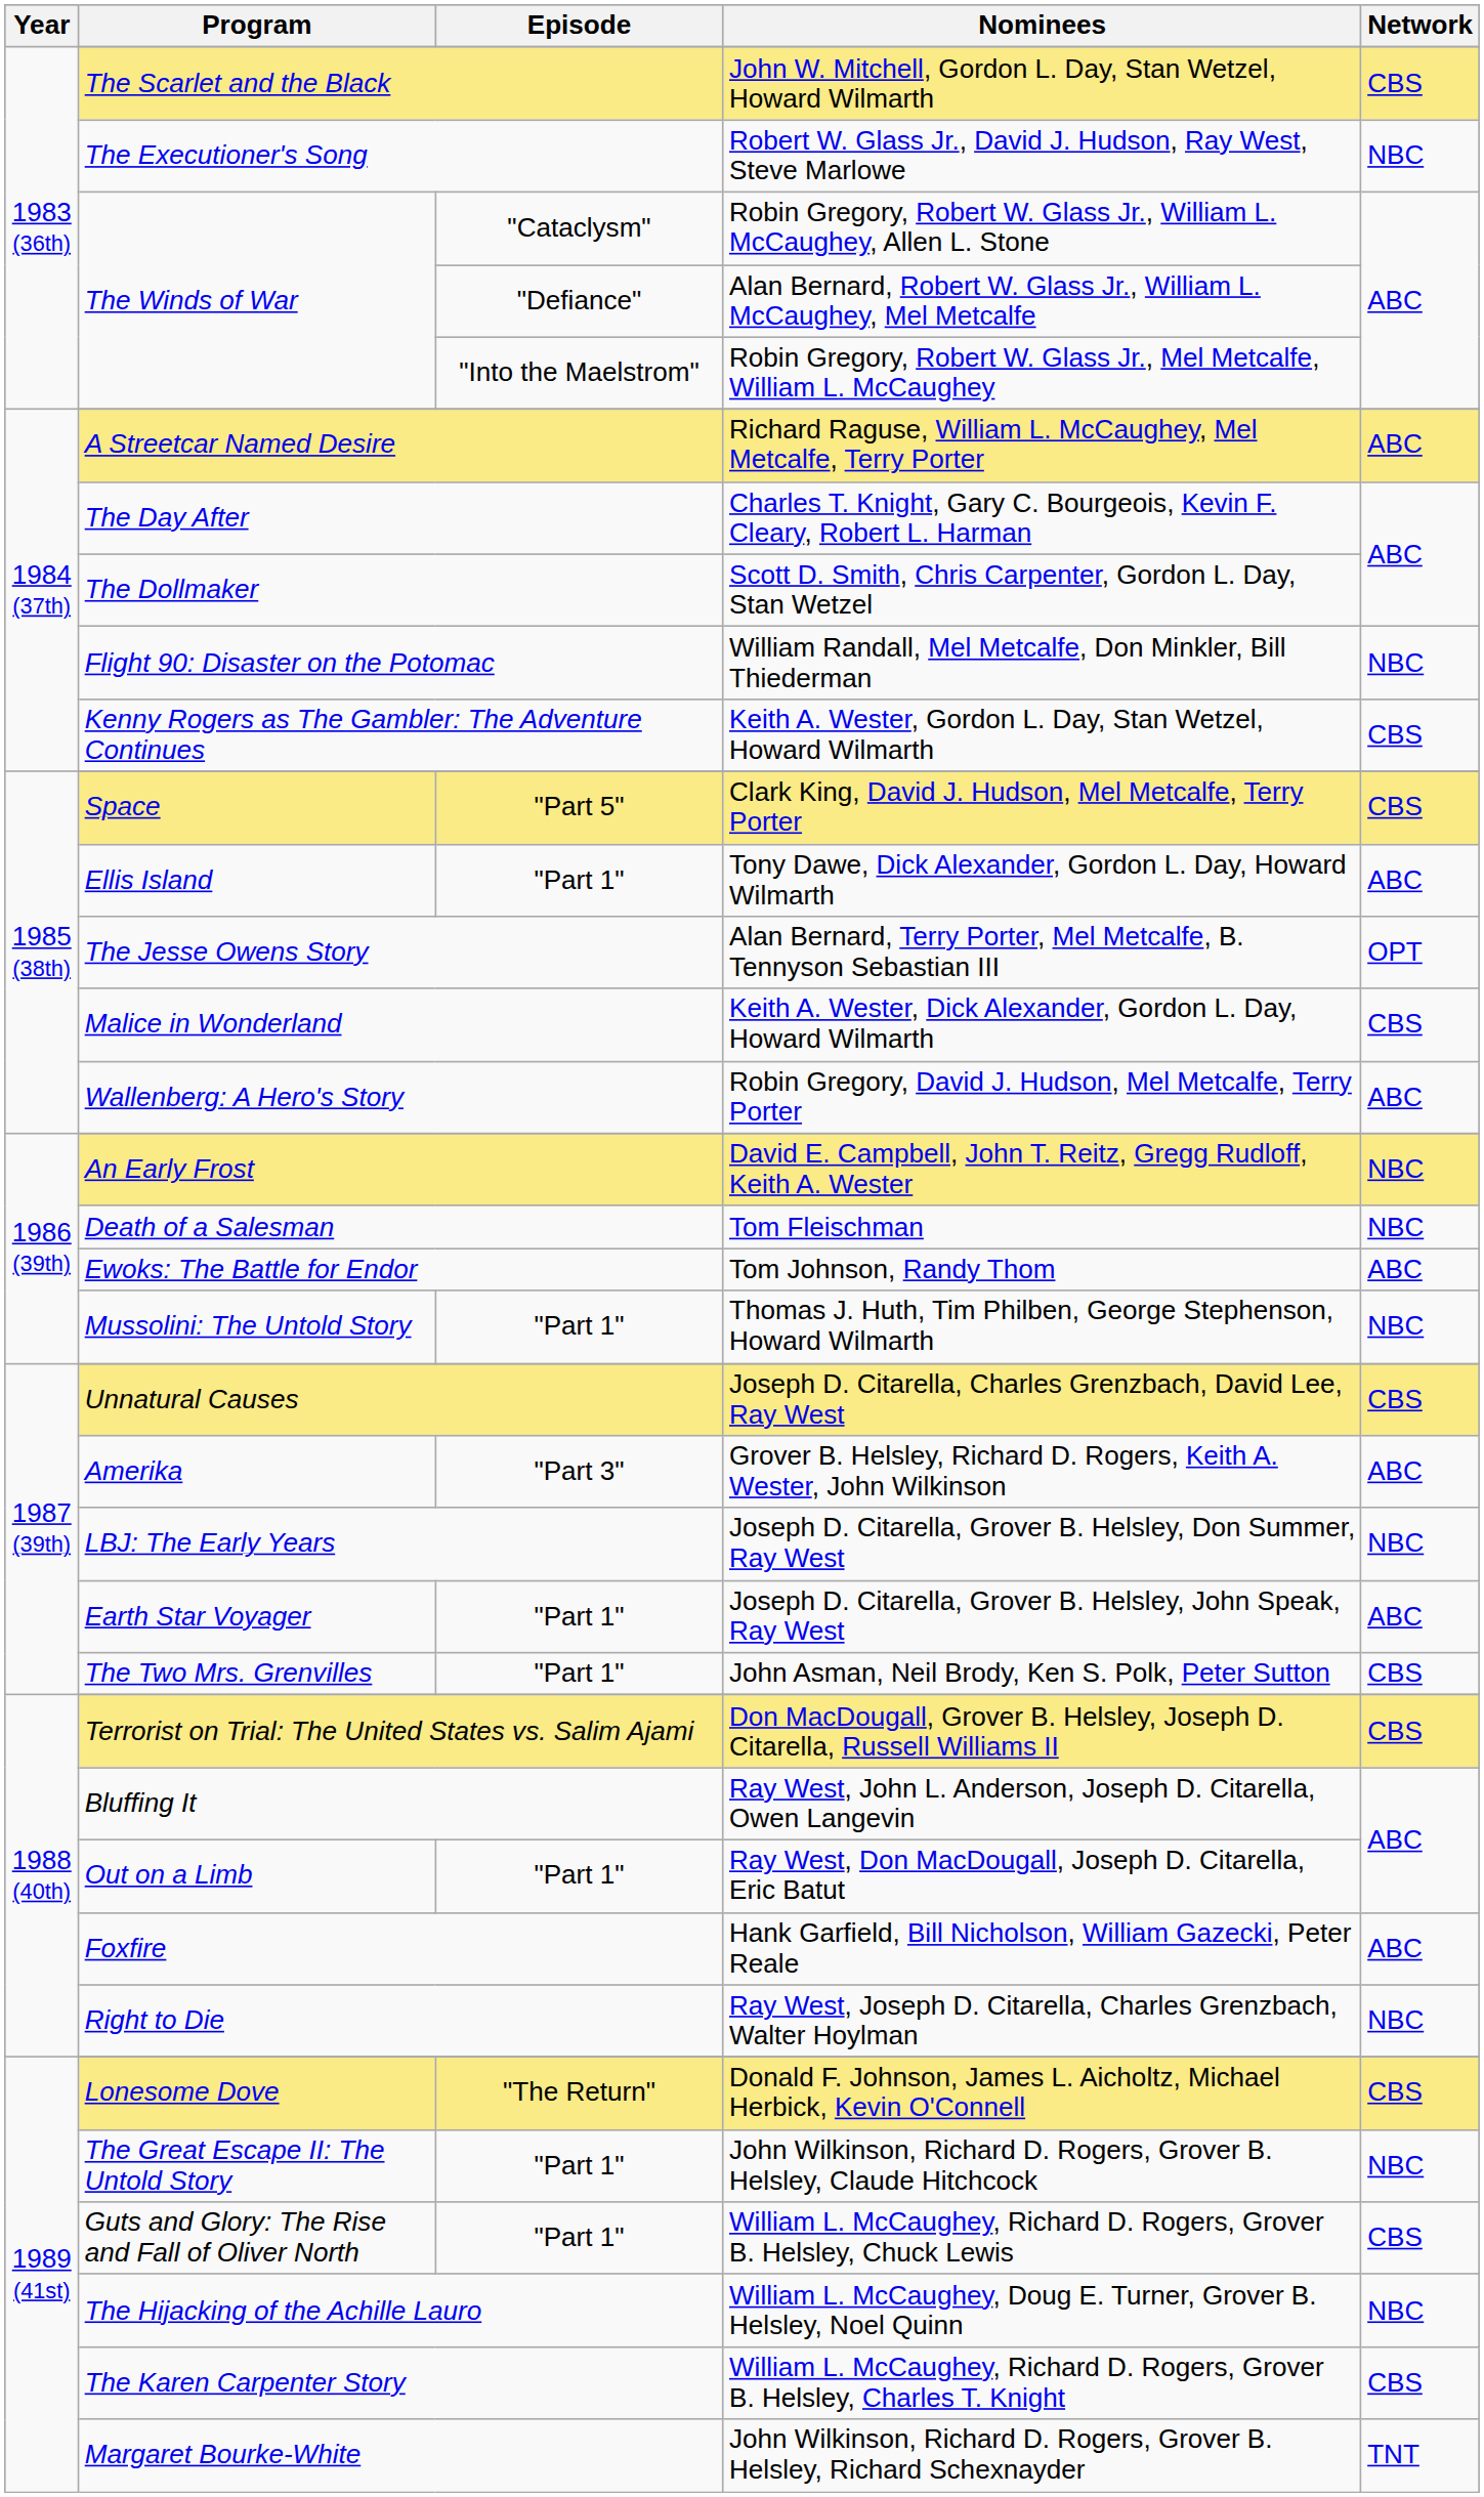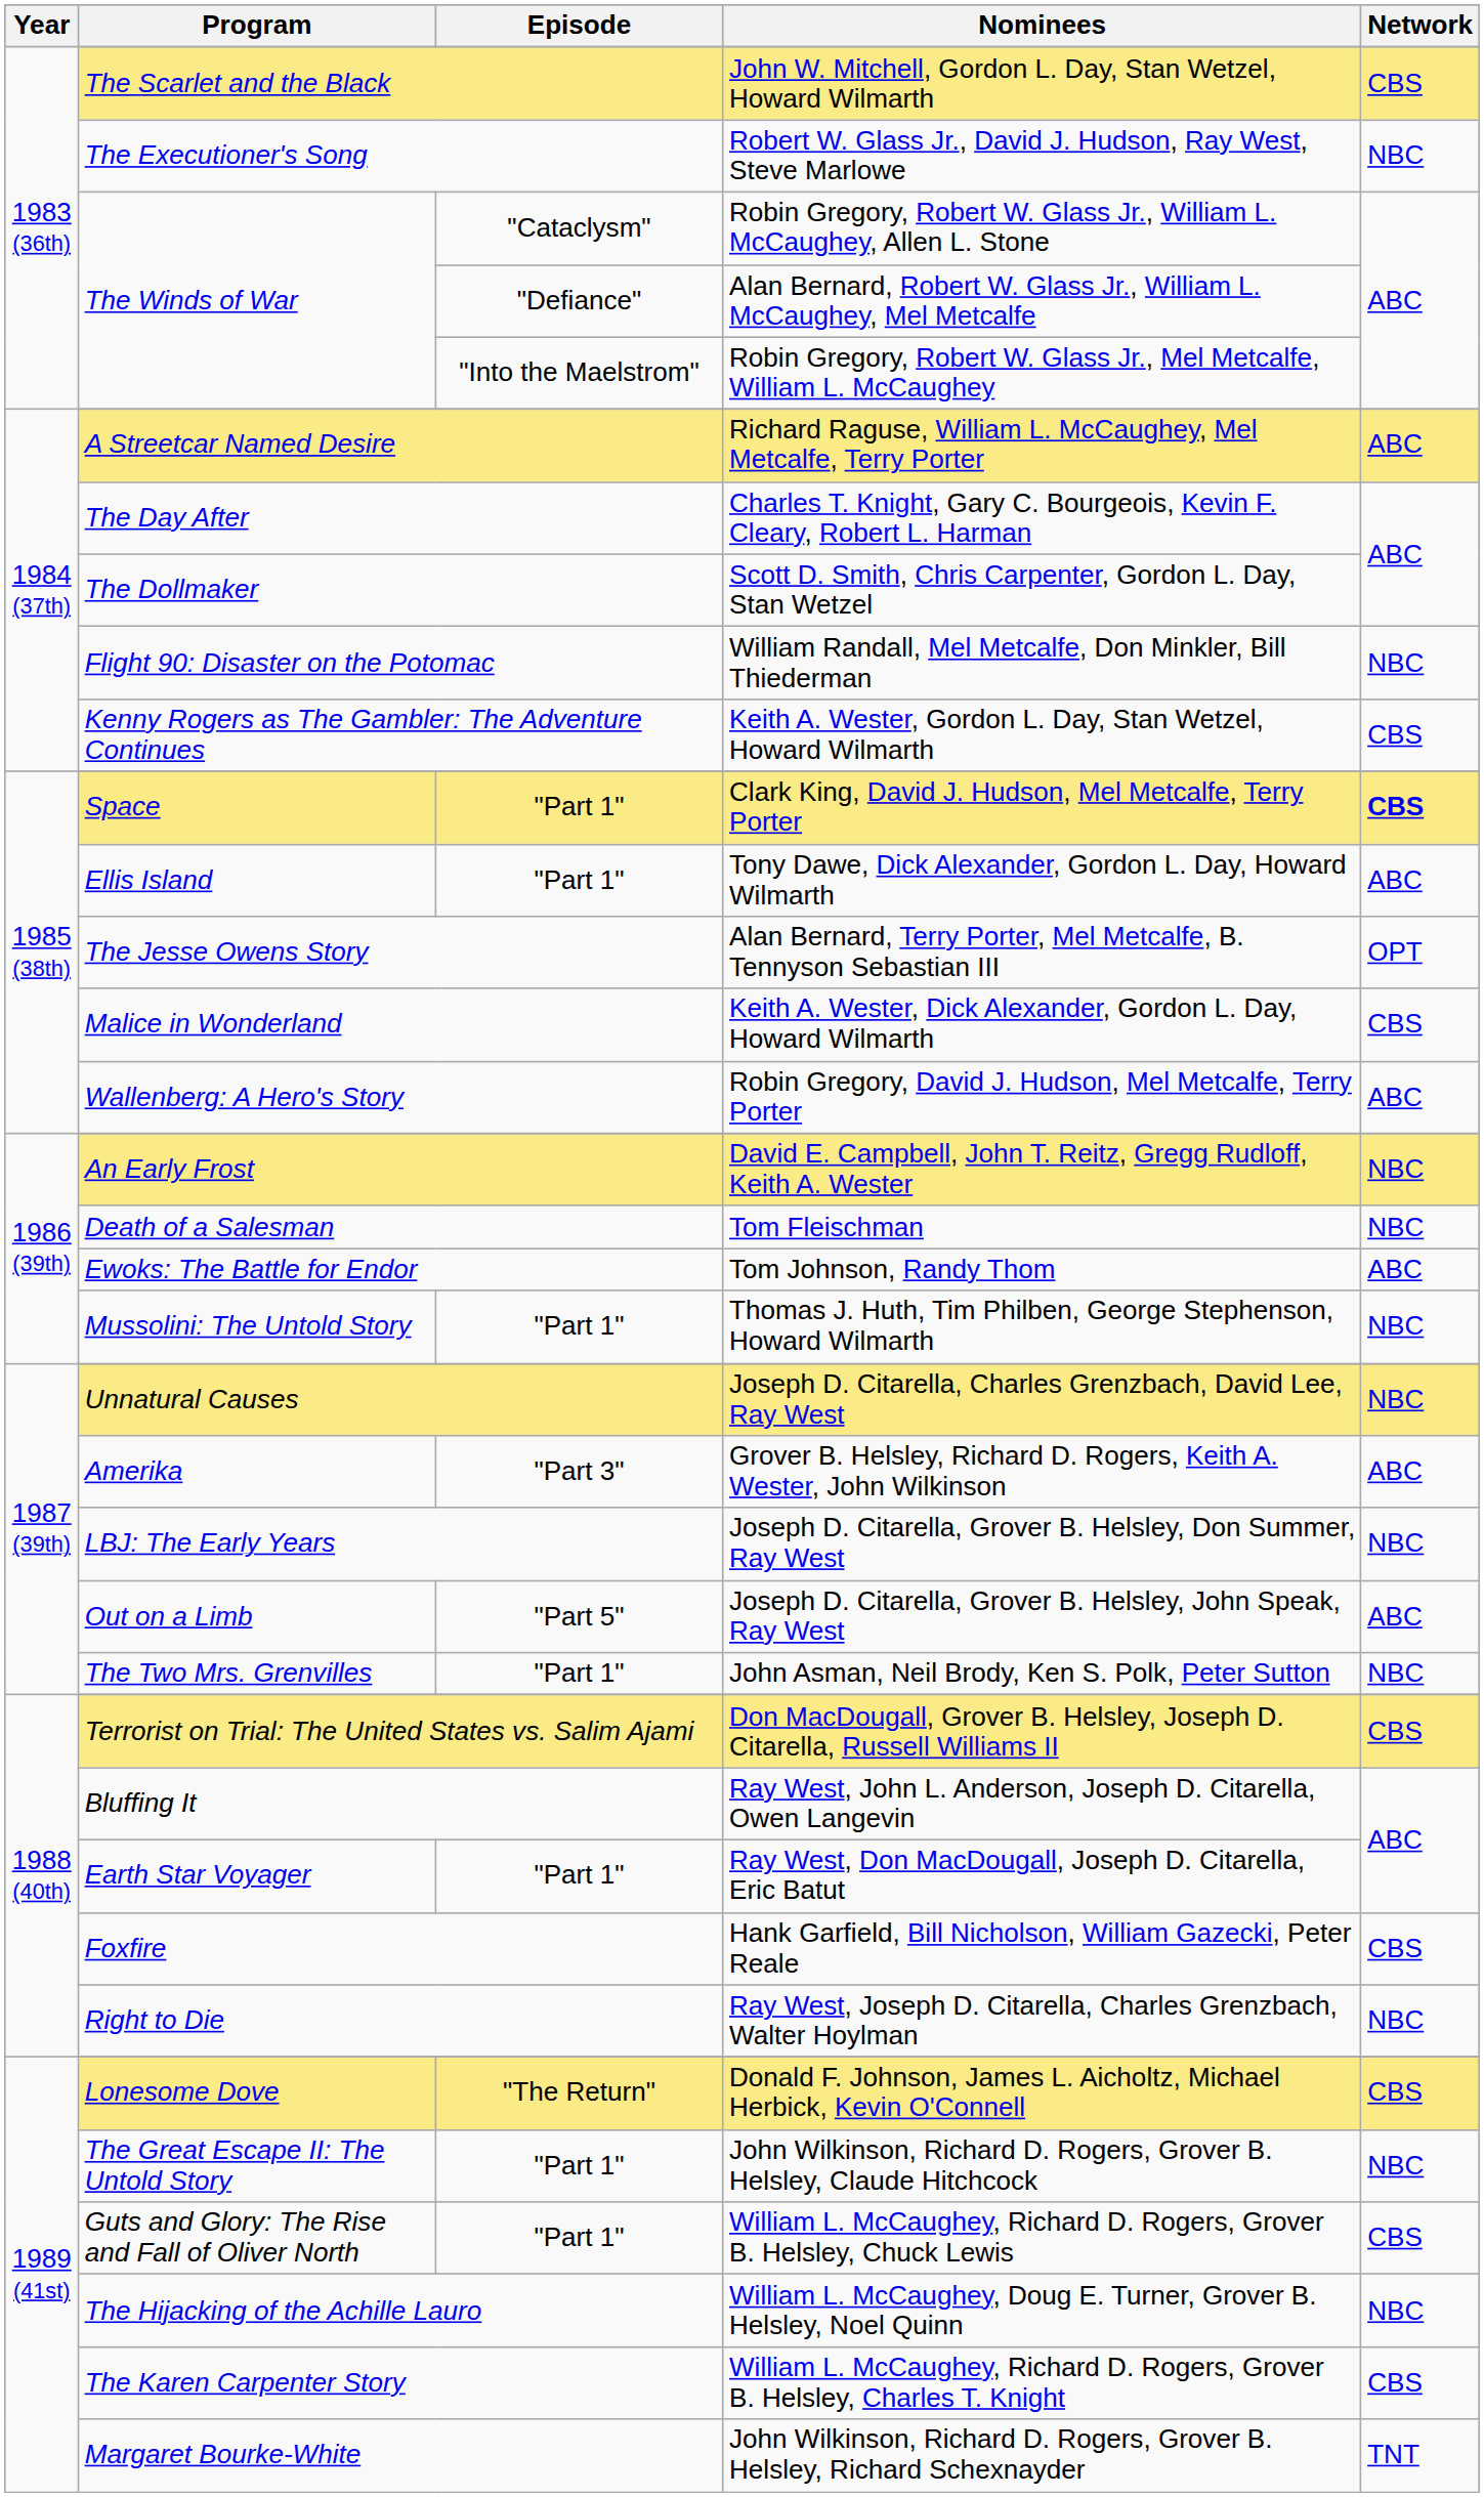Clark King, David J. Hudson, Mel Metcalfe, Terry Porter | Episode: "Part 5" -> "Part 1"
Clark King, David J. Hudson, Mel Metcalfe, Terry Porter | Network: normal -> bold
Joseph D. Citarella, Charles Grenzbach, David Lee, Ray West | Network: CBS -> NBC
Joseph D. Citarella, Grover B. Helsley, John Speak, Ray West | Program: Earth Star Voyager -> Out on a Limb
Joseph D. Citarella, Grover B. Helsley, John Speak, Ray West | Episode: "Part 1" -> "Part 5"
John Asman, Neil Brody, Ken S. Polk, Peter Sutton | Network: CBS -> NBC
Ray West, Don MacDougall, Joseph D. Citarella, Eric Batut | Program: Out on a Limb -> Earth Star Voyager
Hank Garfield, Bill Nicholson, William Gazecki, Peter Reale | Network: ABC -> CBS
